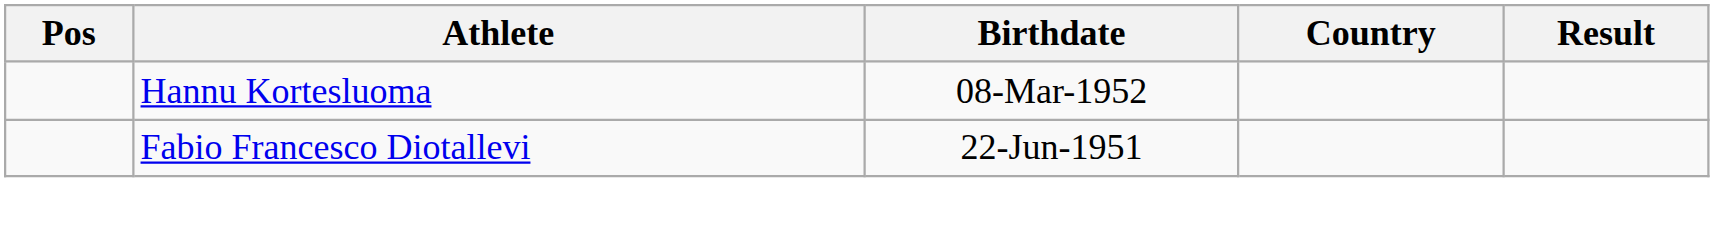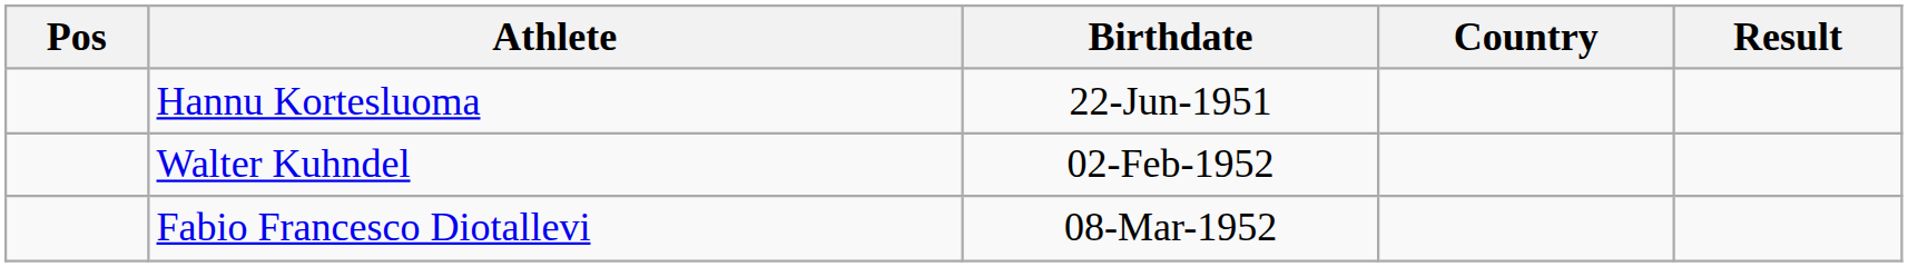Hannu Kortesluoma | Birthdate: 08-Mar-1952 -> 22-Jun-1951
+ row: Walter Kuhndel | 02-Feb-1952
Fabio Francesco Diotallevi | Birthdate: 22-Jun-1951 -> 08-Mar-1952
